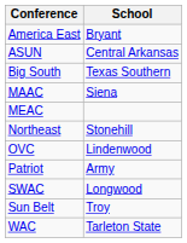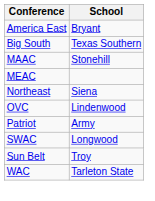- row: ASUN | Central Arkansas
MAAC | School: Siena -> Stonehill
Northeast | School: Stonehill -> Siena
